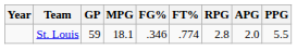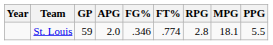columns swapped: MPG <-> APG
